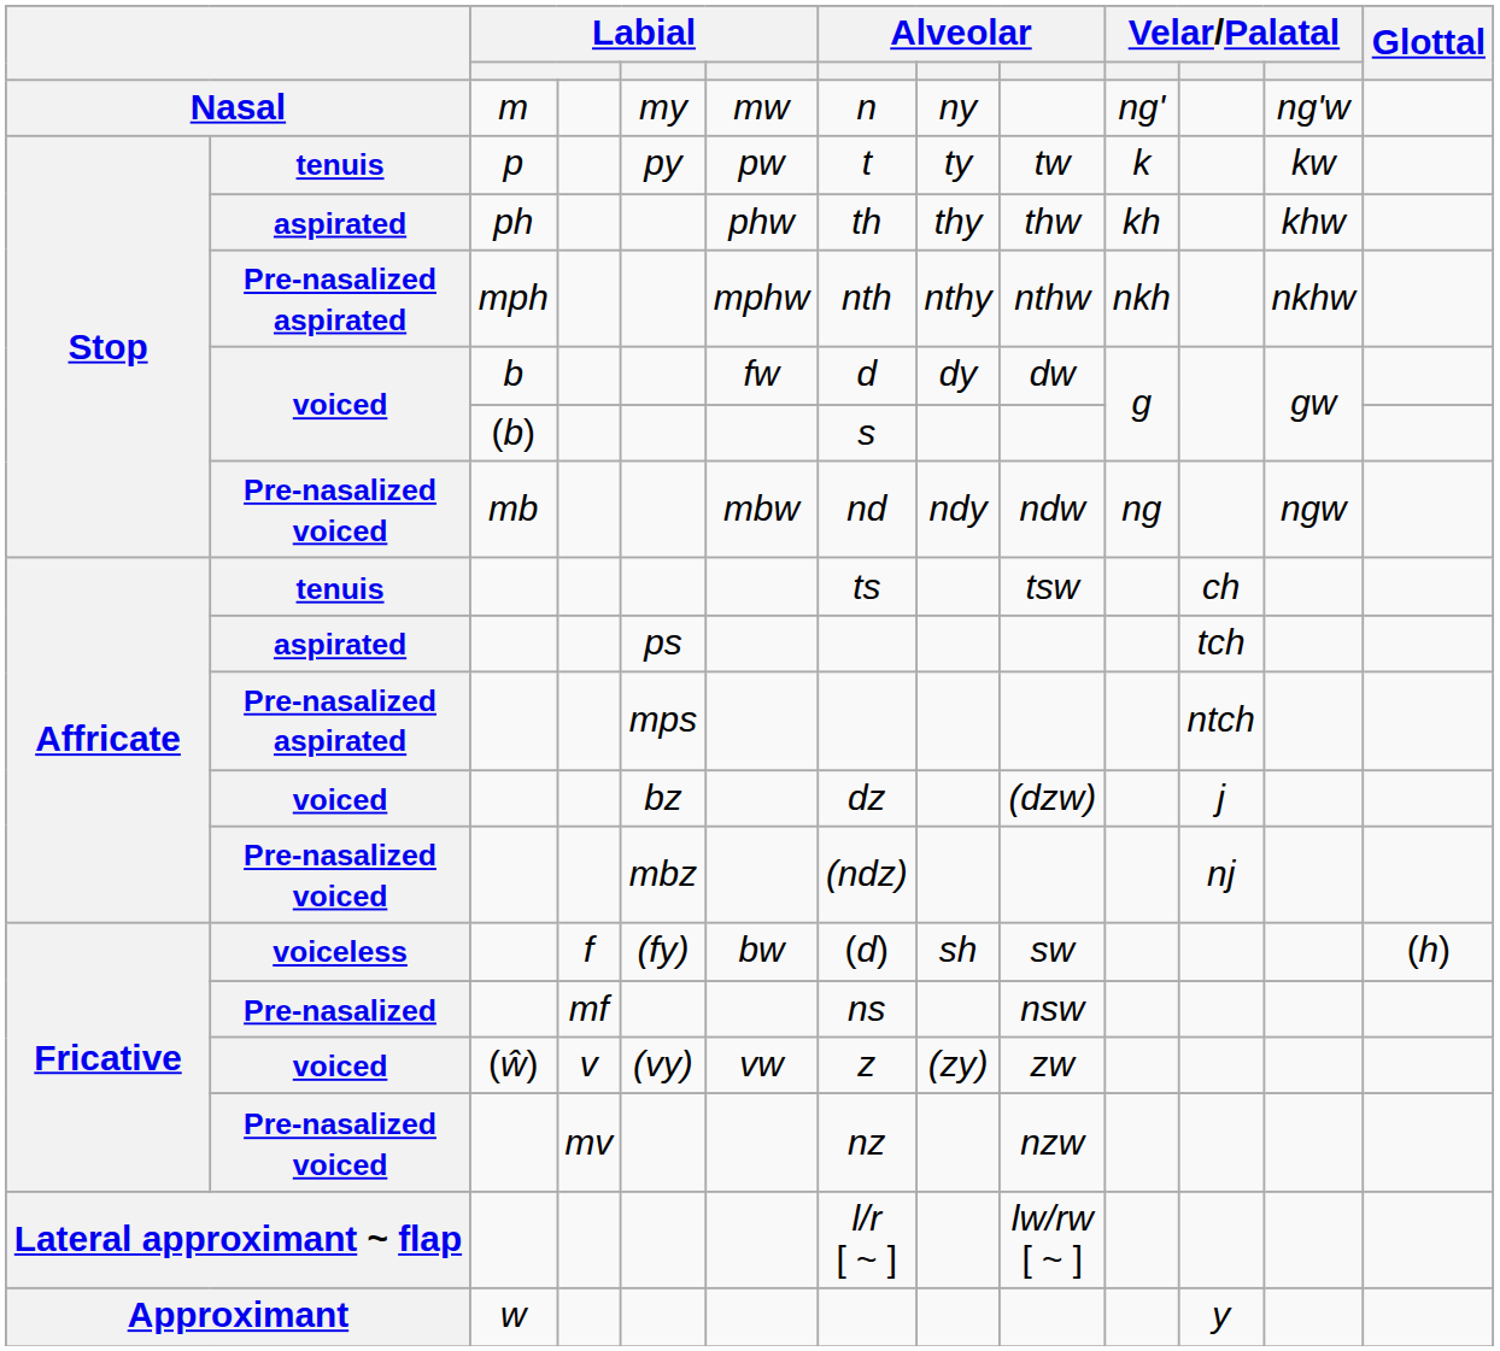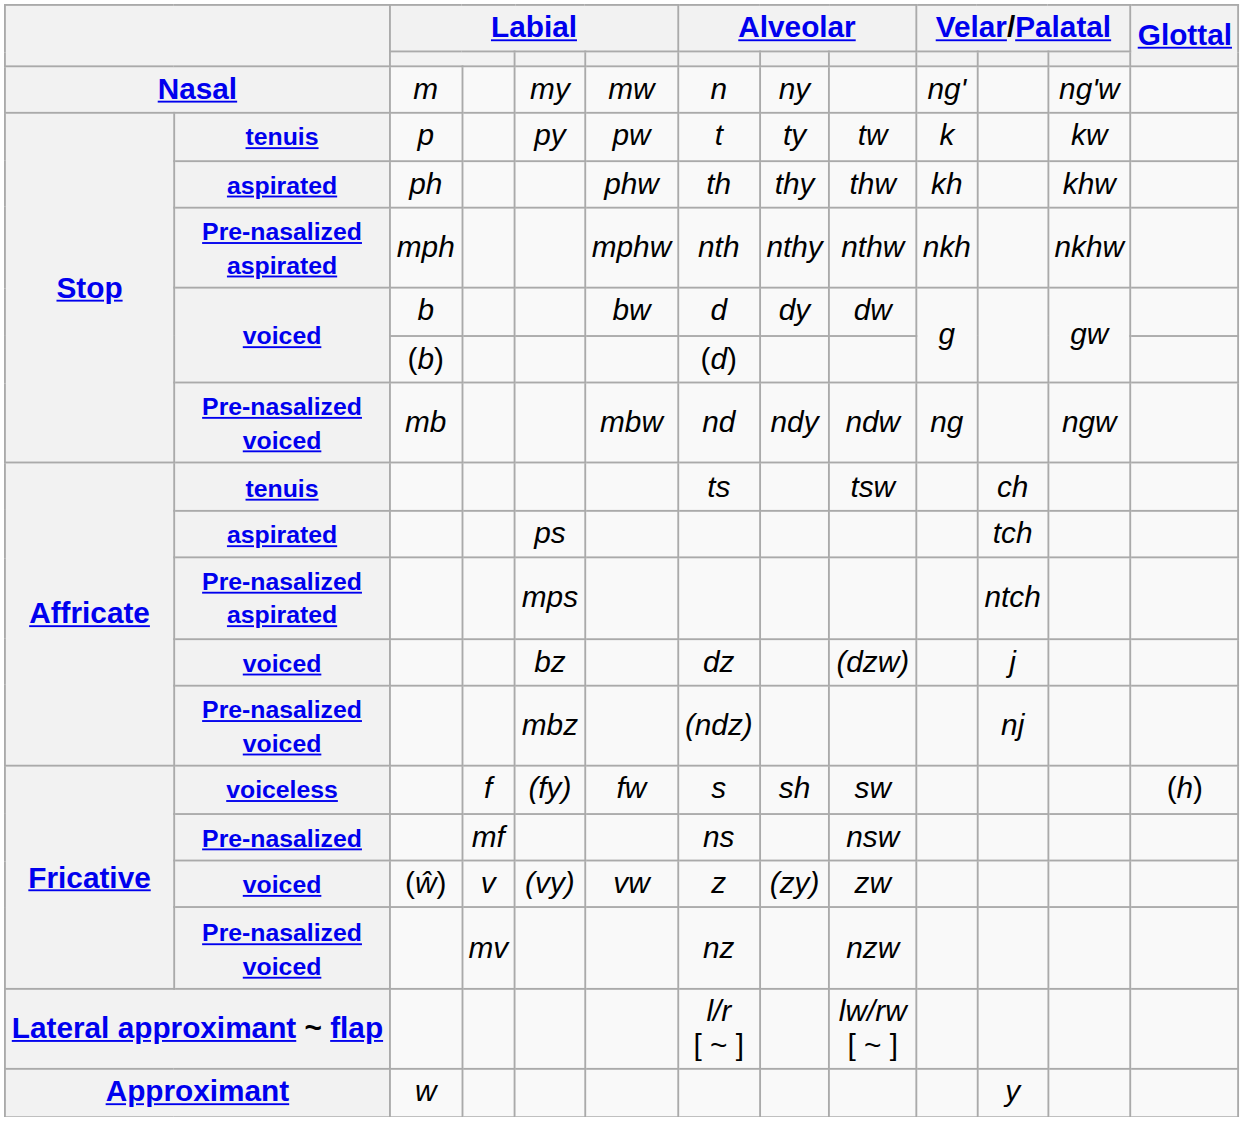voiced / b | column 6: fw -> bw
voiced / (b) | column 7: s -> (d)
voiceless | column 6: bw -> fw
voiceless | column 7: (d) -> s
